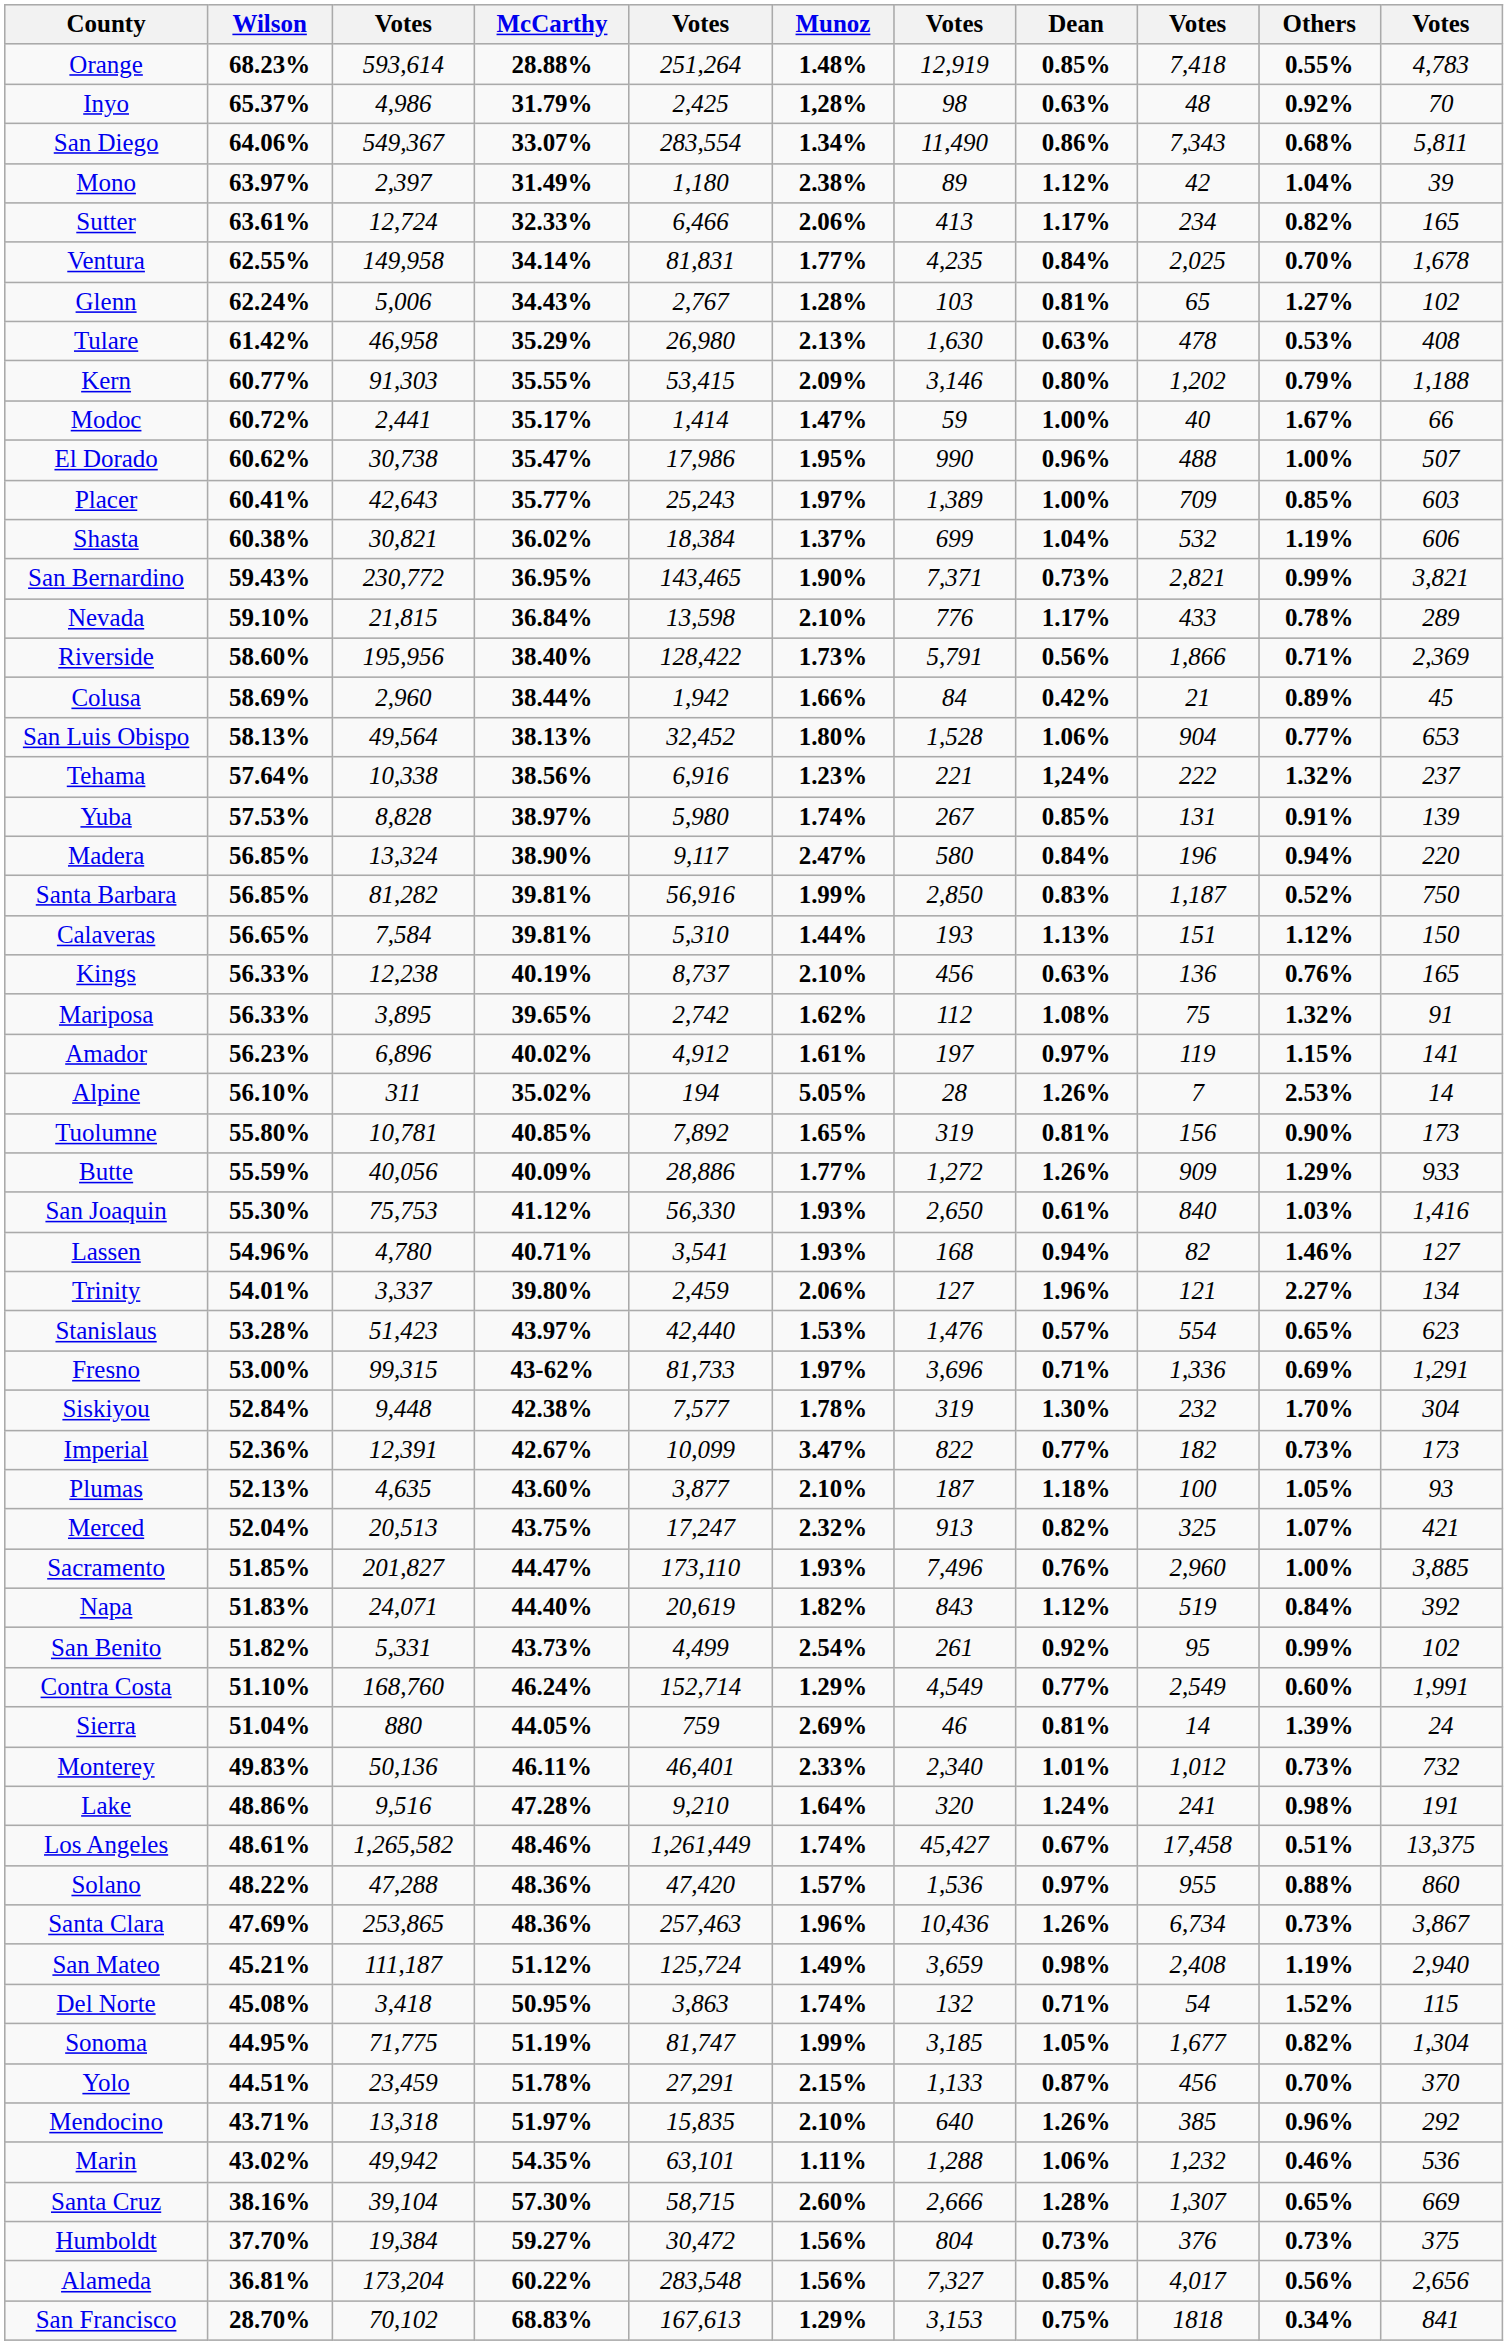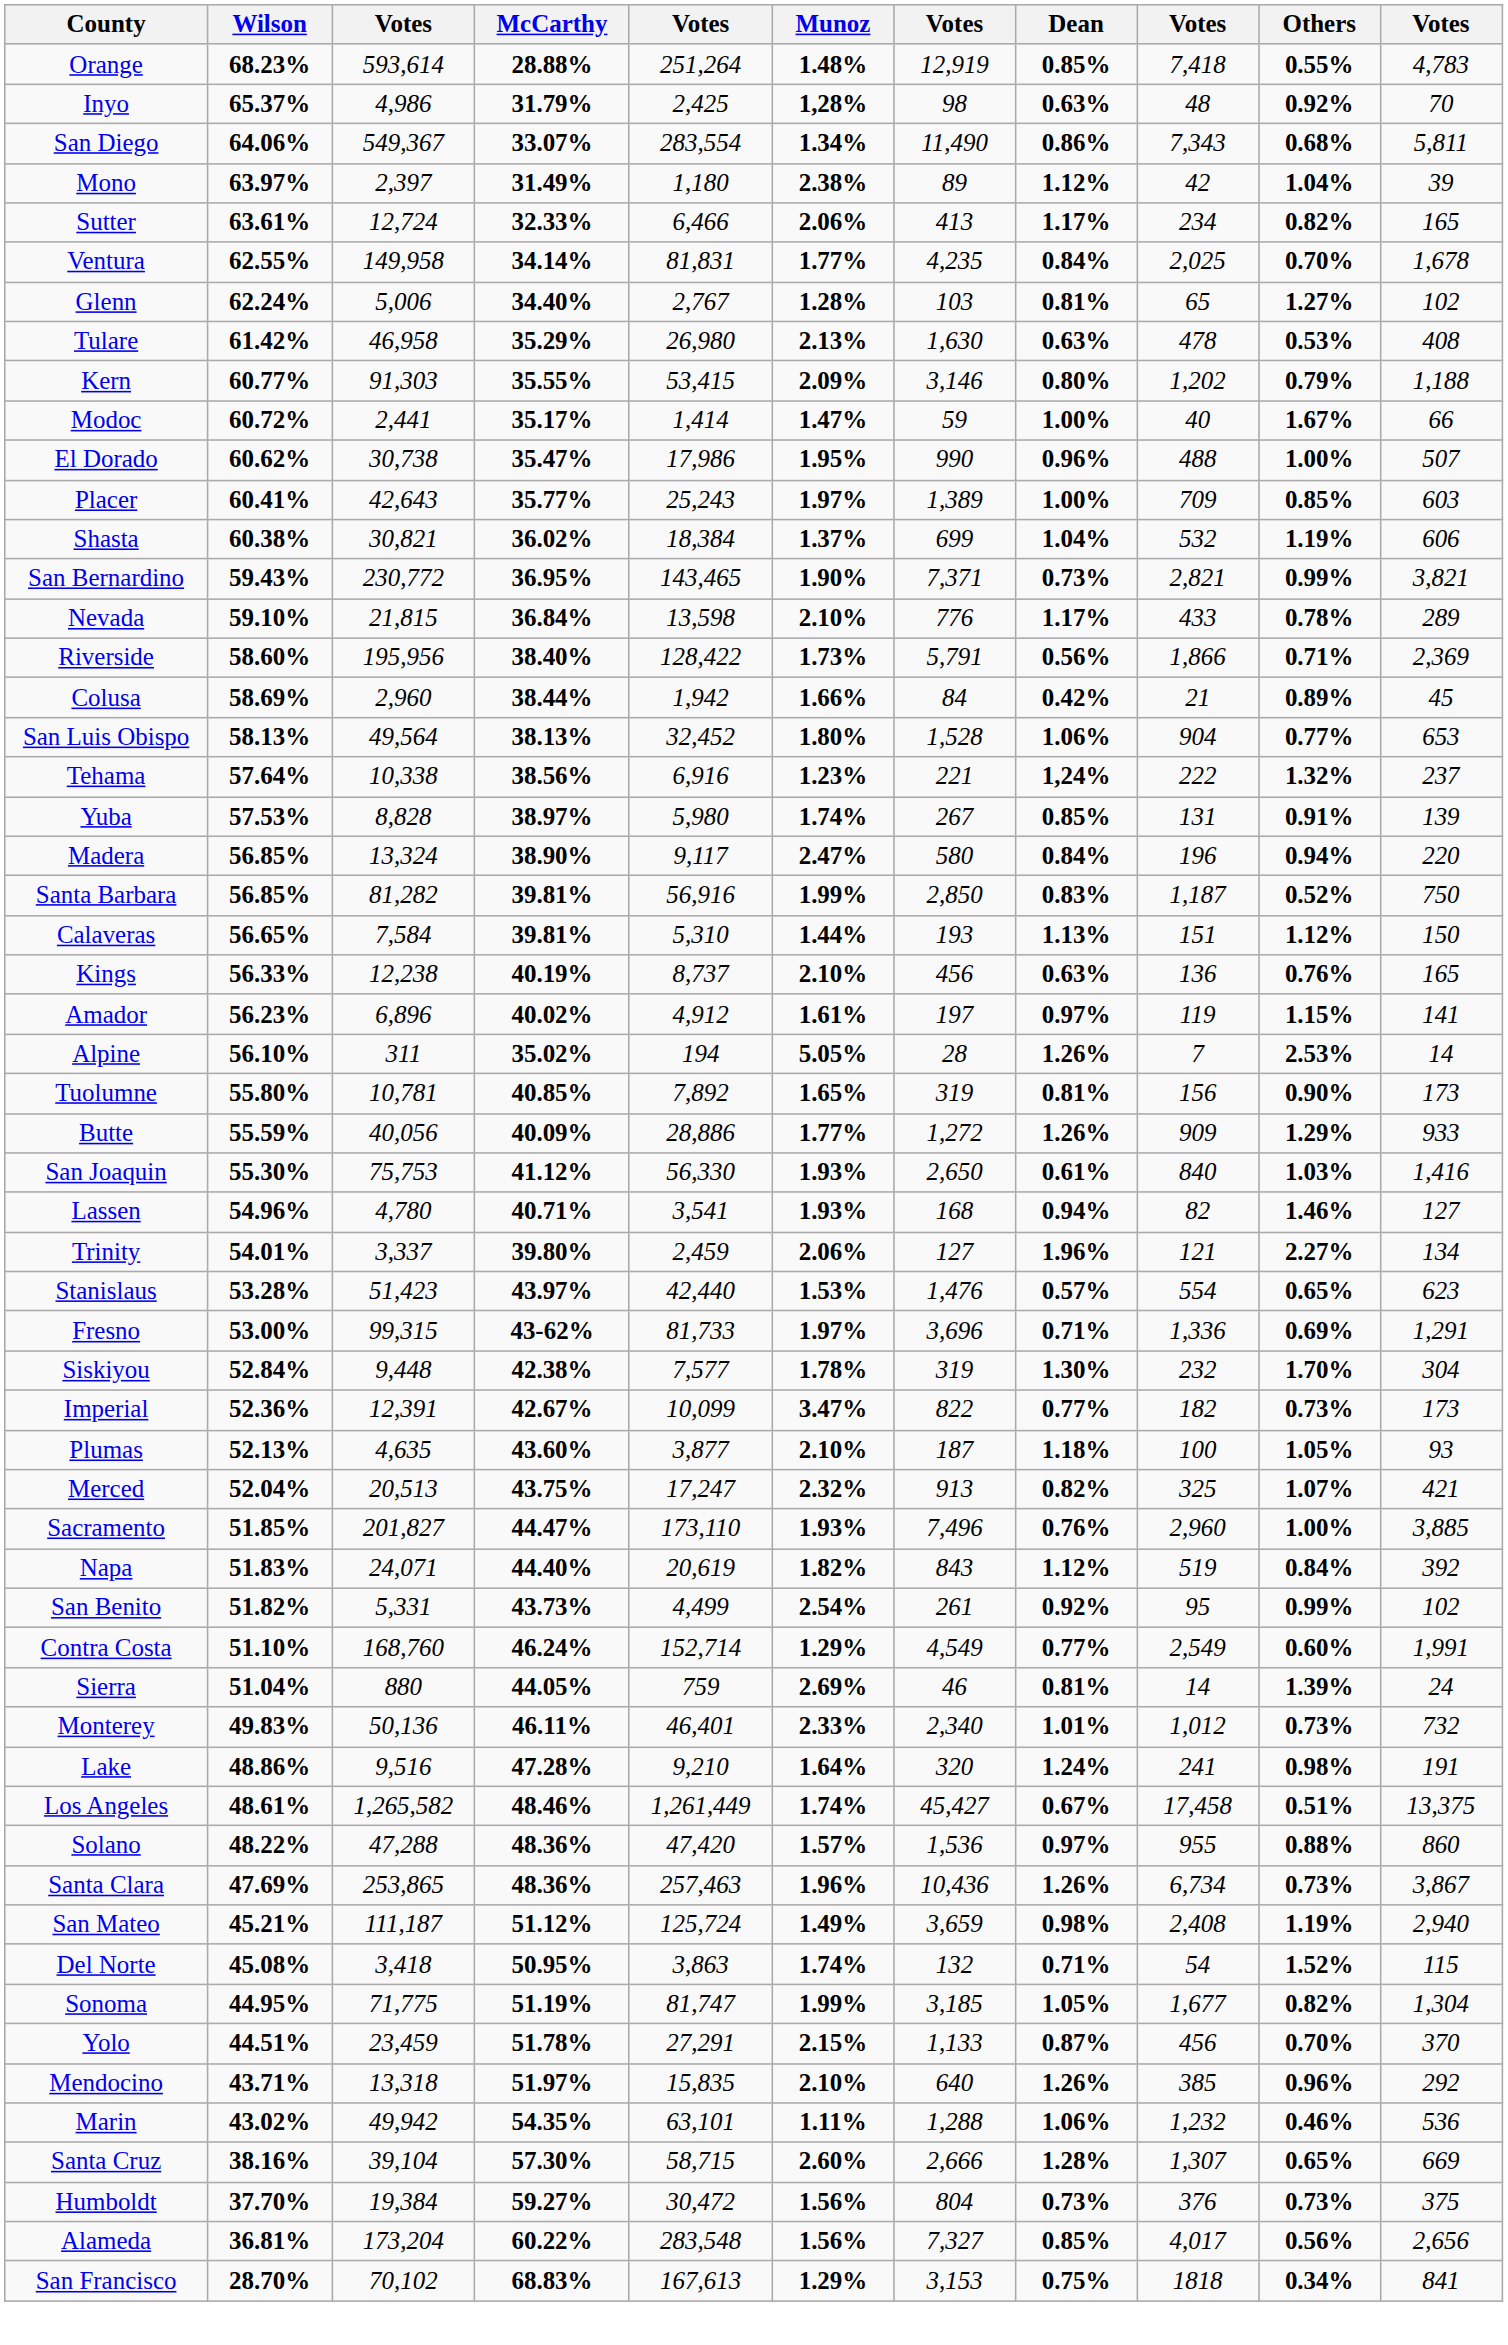Glenn | McCarthy: 34.43% -> 34.40%
- row: Mariposa | 56.33% | 3,895 | 39.65% | 2,742 | 1.62% | 112 | 1.08% | 75 | 1.32% | 91
